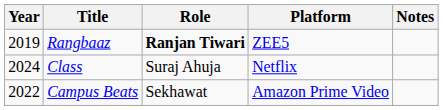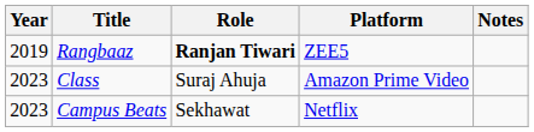Class | Year: 2024 -> 2023
Class | Platform: Netflix -> Amazon Prime Video
Campus Beats | Year: 2022 -> 2023
Campus Beats | Platform: Amazon Prime Video -> Netflix
